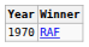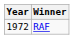RAF | Year: 1970 -> 1972
